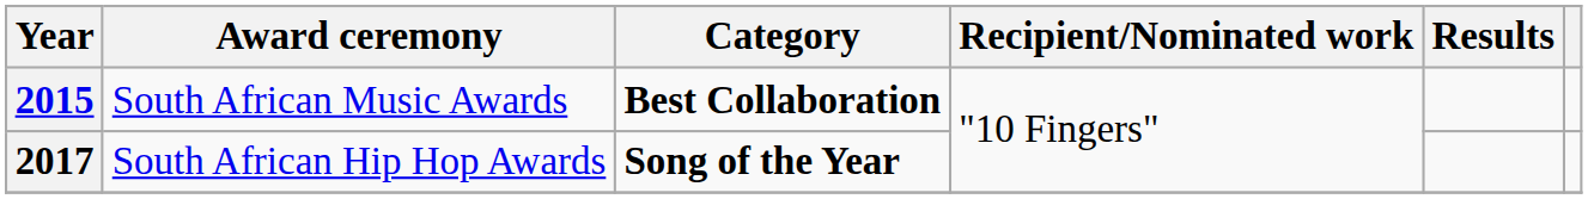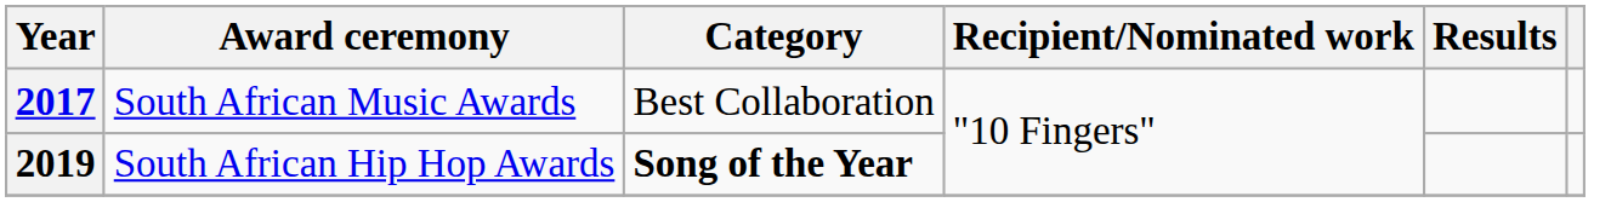South African Music Awards | Year: 2015 -> 2017
South African Music Awards | Category: bold -> normal
South African Hip Hop Awards | Year: 2017 -> 2019
